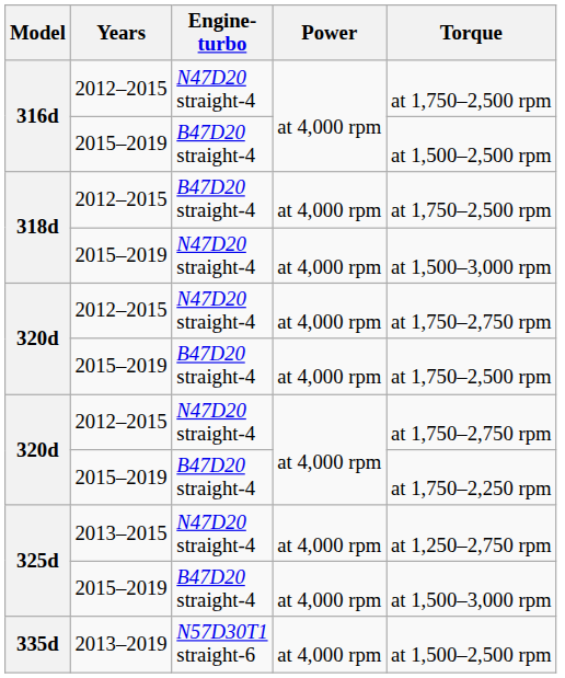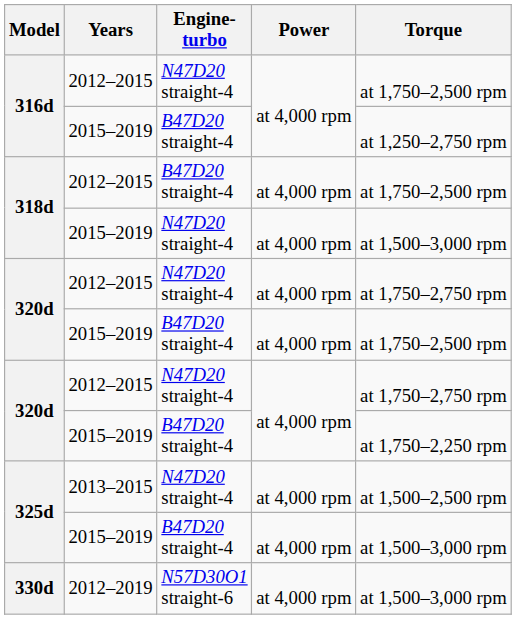316d / 2015–2019 | Torque: at 1,500–2,500 rpm -> at 1,250–2,750 rpm
325d / 2013–2015 | Torque: at 1,250–2,750 rpm -> at 1,500–2,500 rpm
+ row: 330d | 2012–2019 | N57D30O1 straight-6 | at 4,000 rpm | at 1,500–3,000 rpm
- row: 335d | 2013–2019 | N57D30T1 straight-6 | at 4,000 rpm | at 1,500–2,500 rpm
